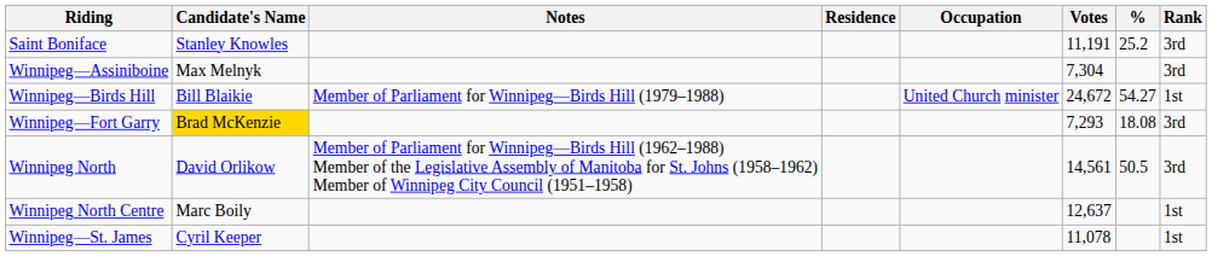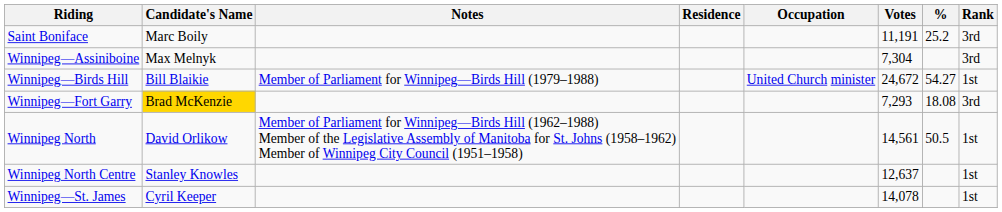Saint Boniface | Candidate's Name: Stanley Knowles -> Marc Boily
Winnipeg North | Rank: 3rd -> 1st
Winnipeg North Centre | Candidate's Name: Marc Boily -> Stanley Knowles
Winnipeg—St. James | Votes: 11,078 -> 14,078
